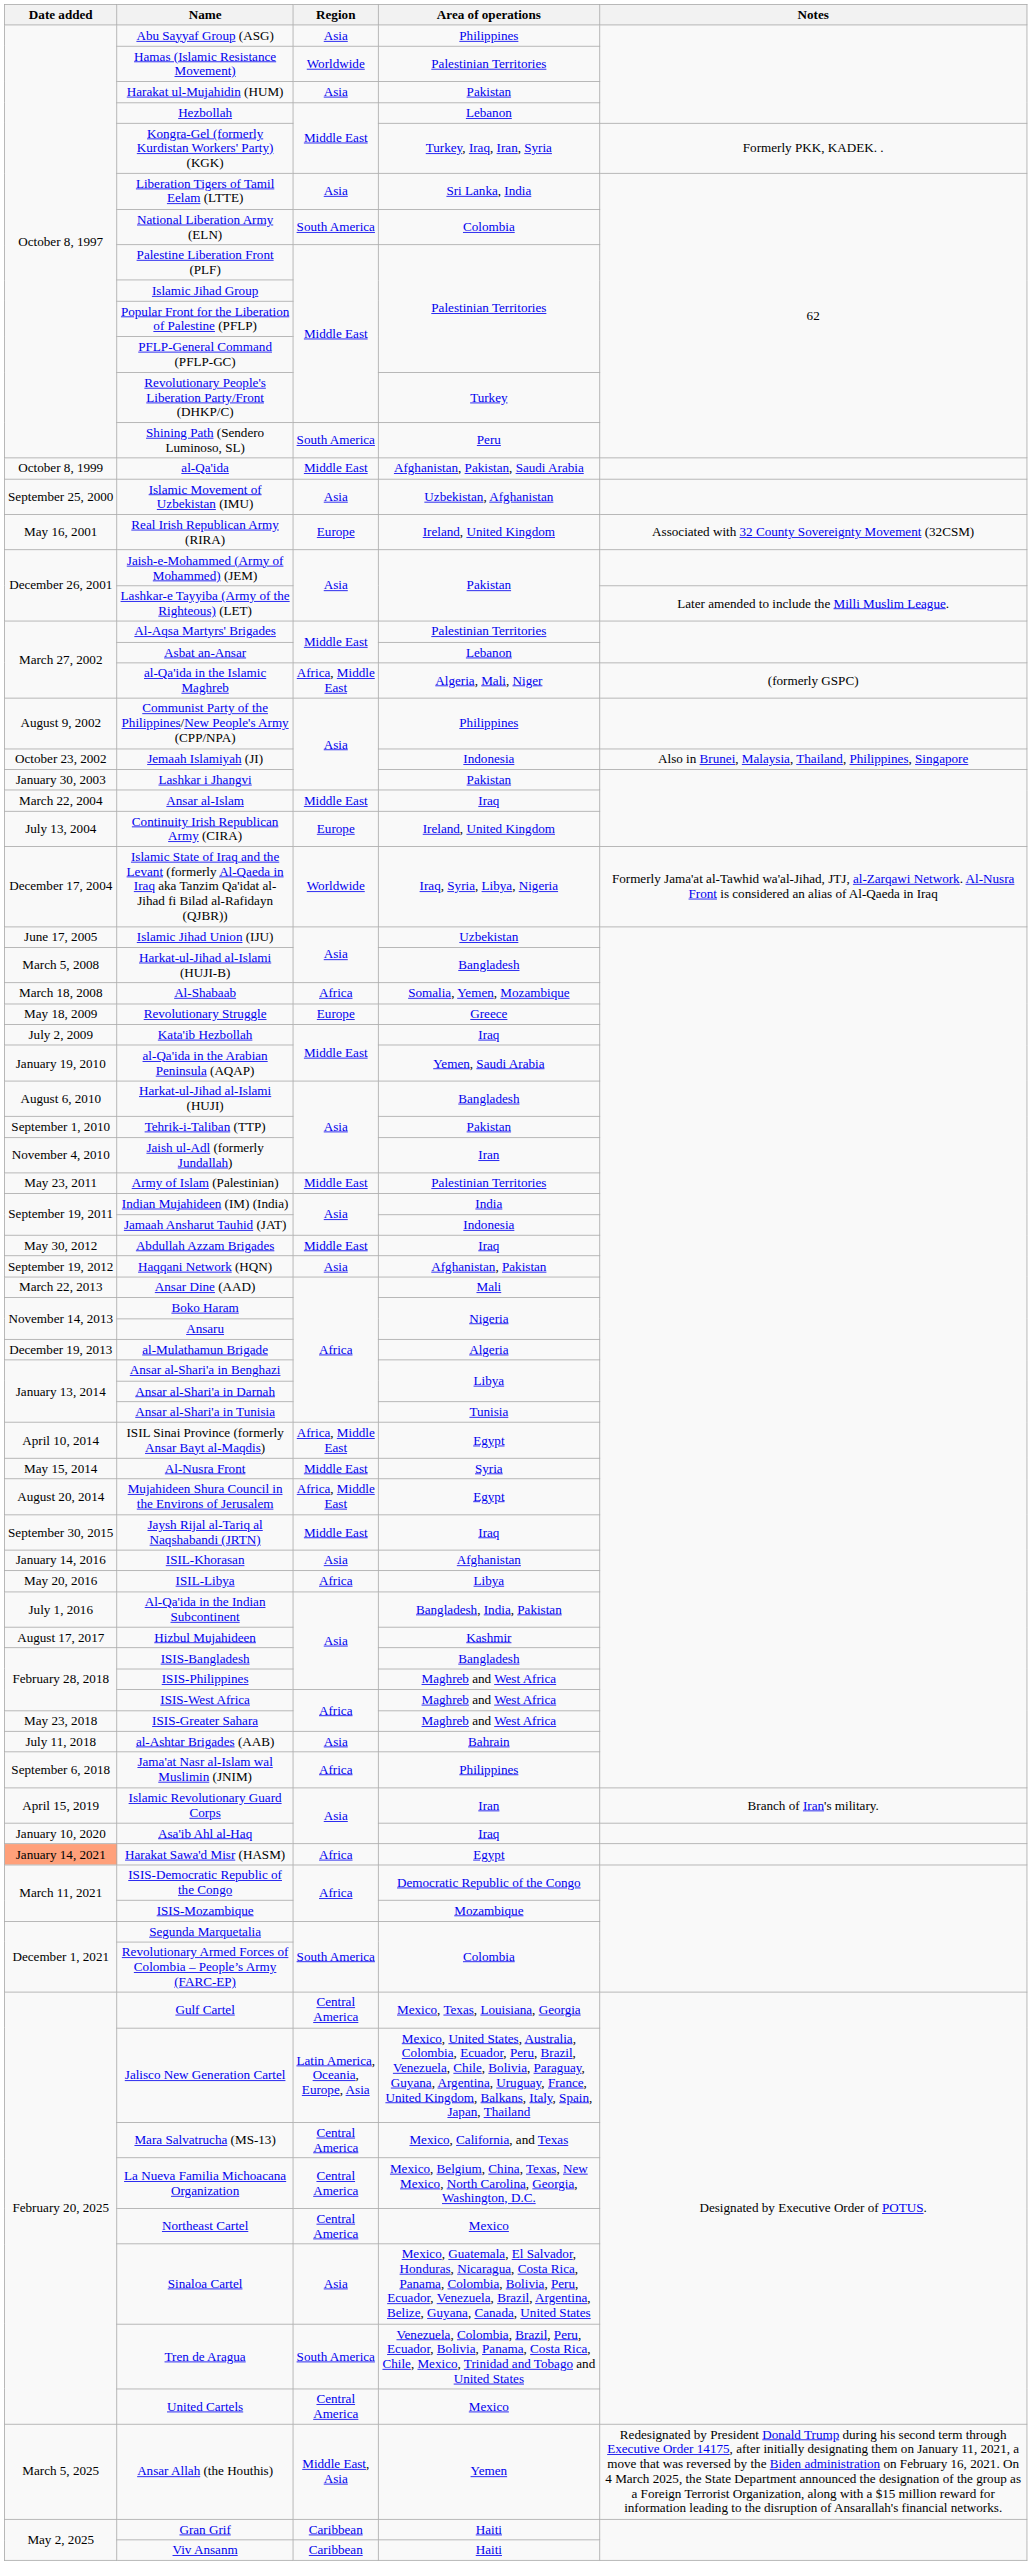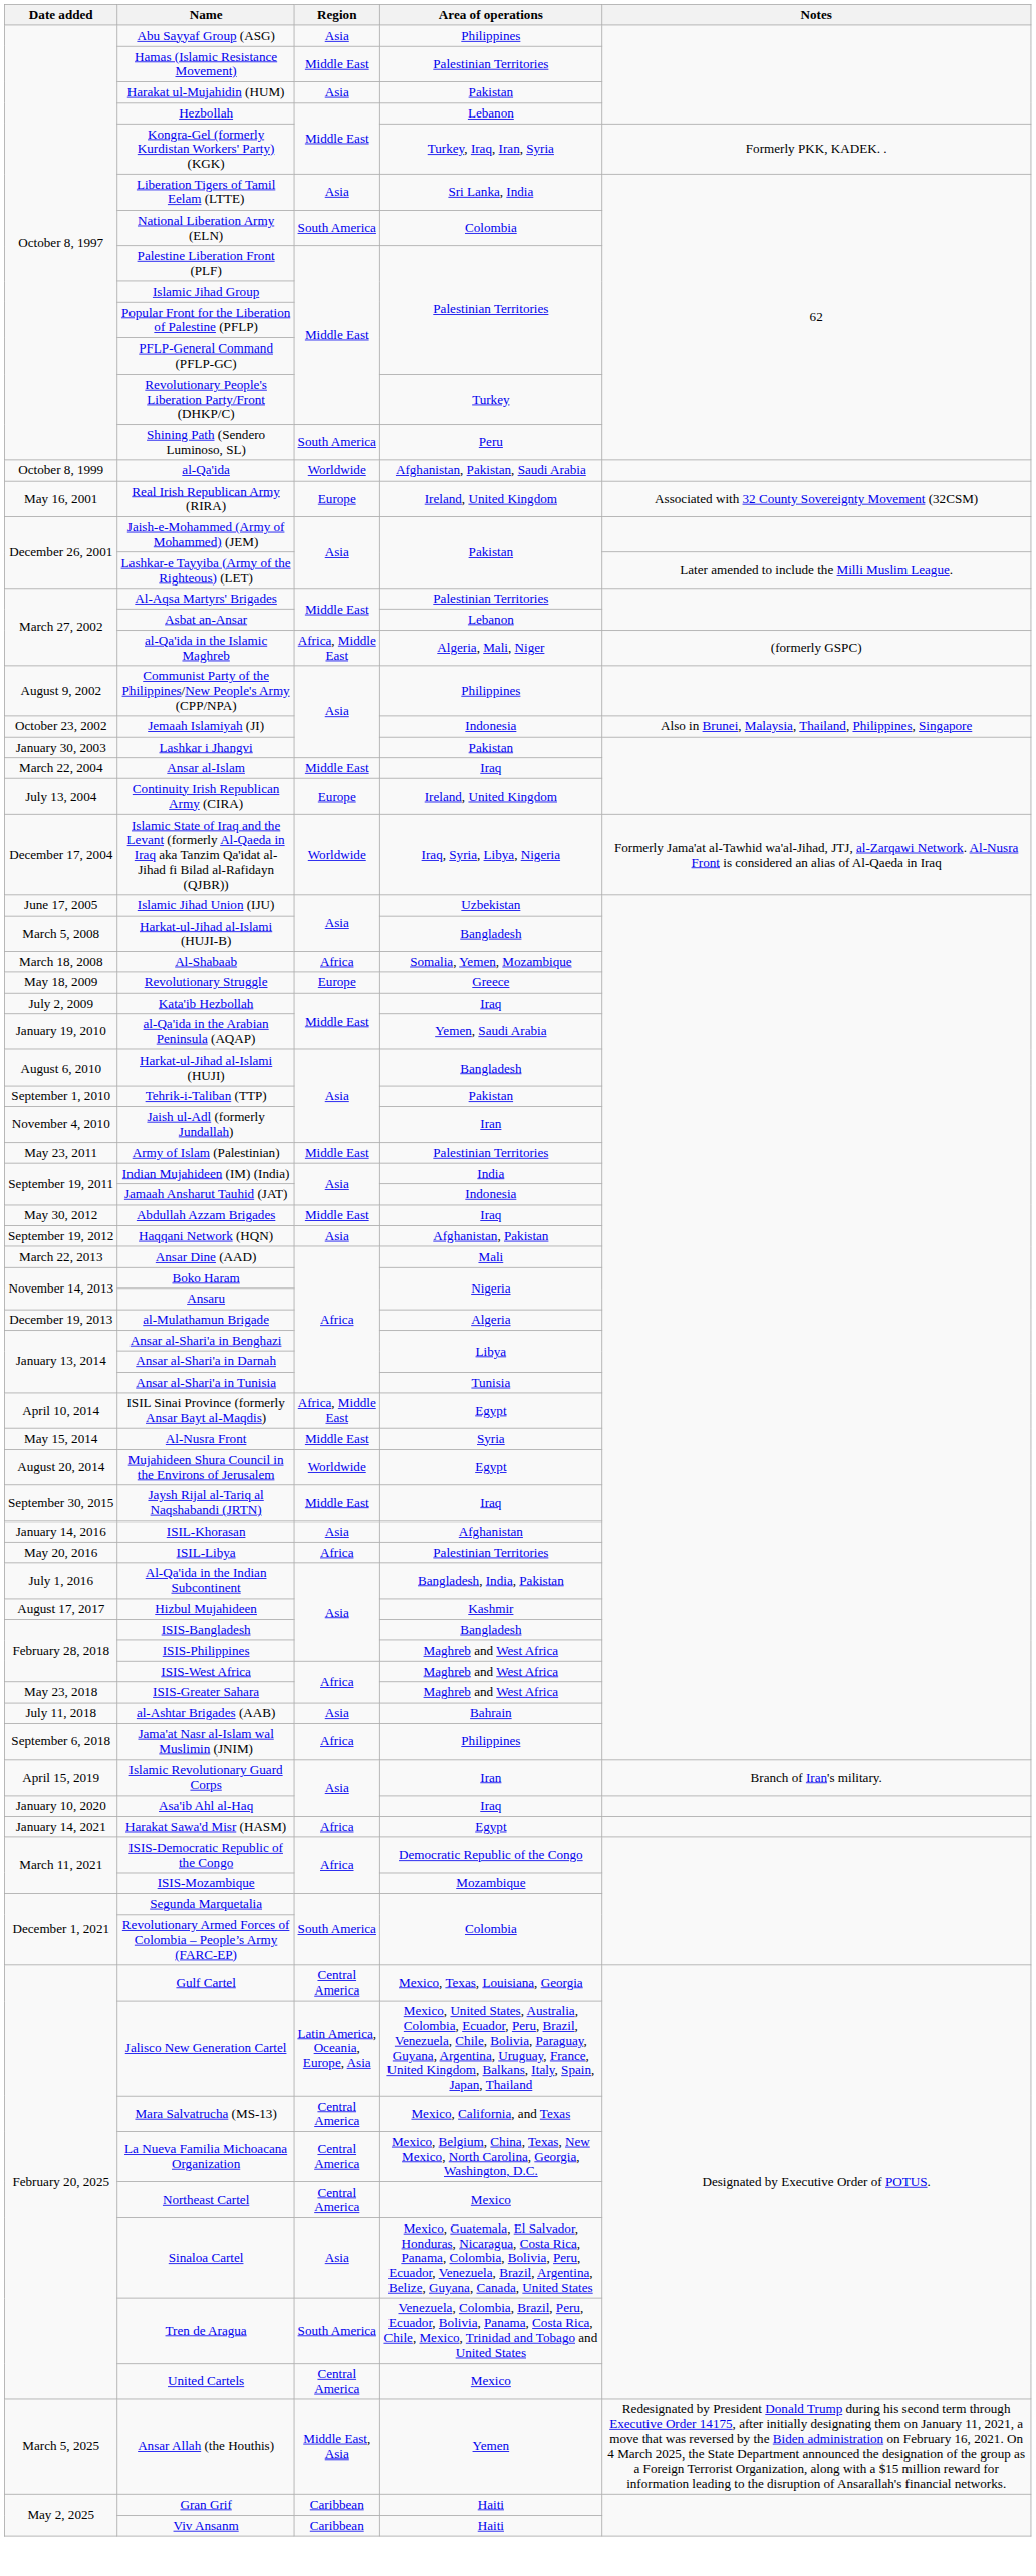Hamas (Islamic Resistance Movement) | Region: Worldwide -> Middle East
al-Qa'ida | Region: Middle East -> Worldwide
- row: September 25, 2000 | Islamic Movement of Uzbekistan (IMU) | Asia | Uzbekistan, Afghanistan
Mujahideen Shura Council in the Environs of Jerusalem | Region: Africa, Middle East -> Worldwide
ISIL-Libya | Area of operations: Libya -> Palestinian Territories
Harakat Sawa'd Misr (HASM) | Date added: lightsalmon background -> no background
